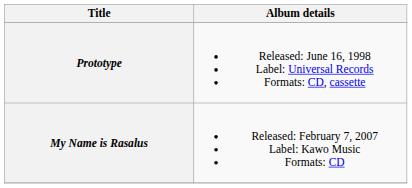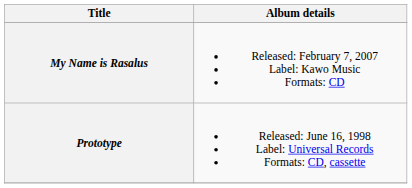rows swapped: Prototype <-> My Name is Rasalus
